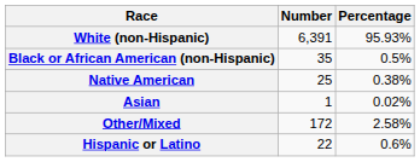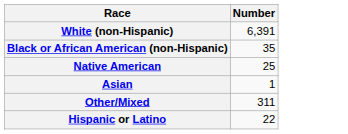- column: Percentage | 95.93% | 0.5% | 0.38% | 0.02% | 2.58% | 0.6%
Other/Mixed | Number: 172 -> 311
